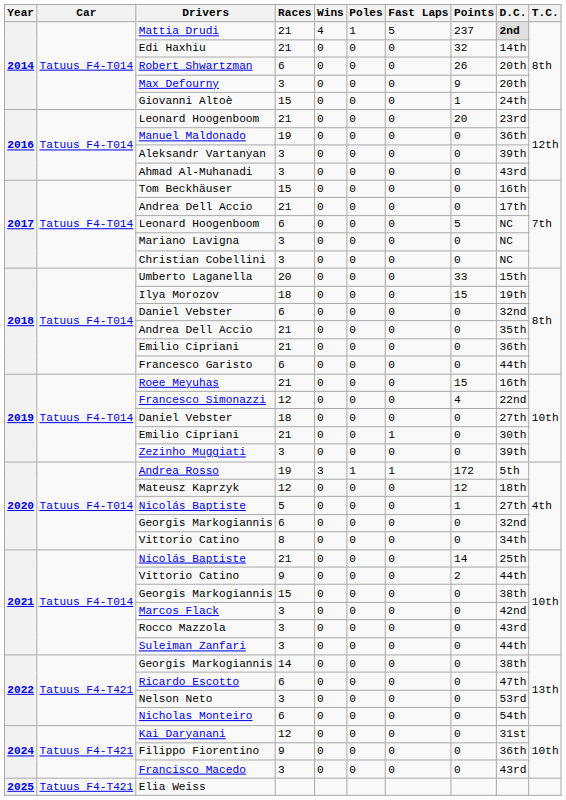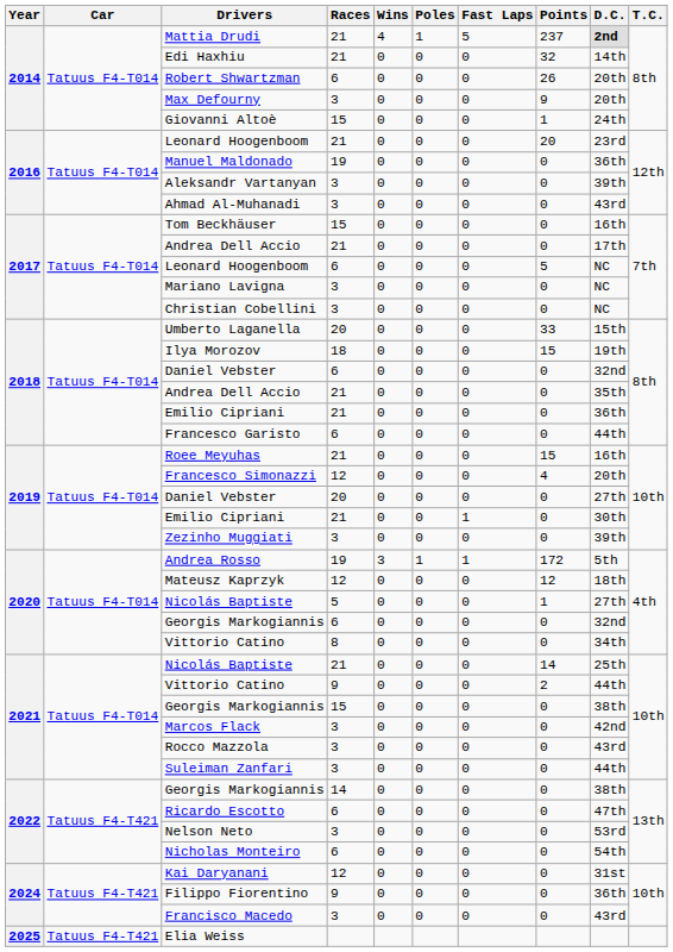Francesco Simonazzi | D.C.: 22nd -> 20th
2019 / Daniel Vebster | Races: 18 -> 20
